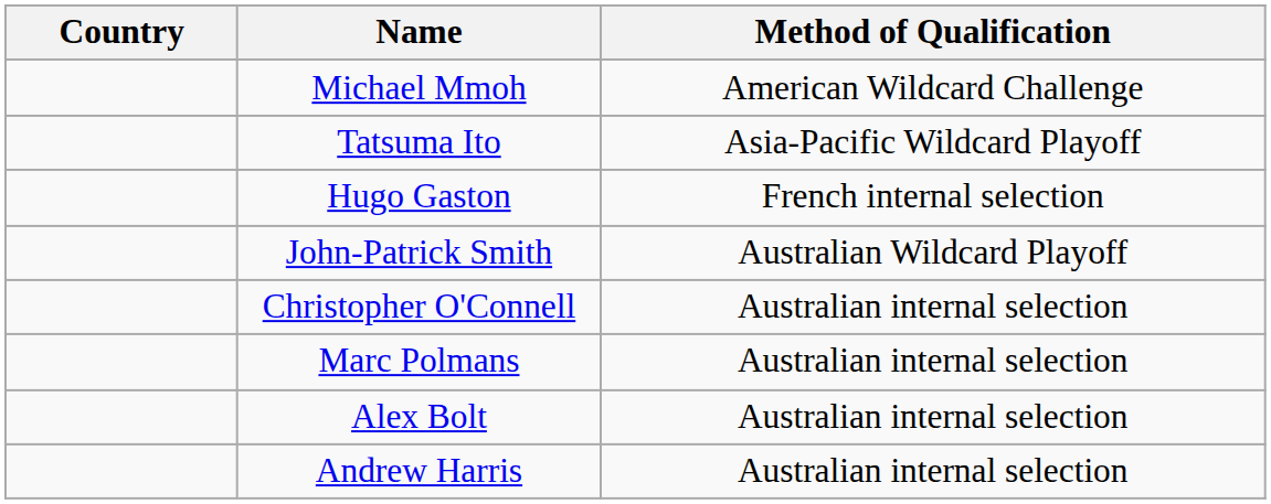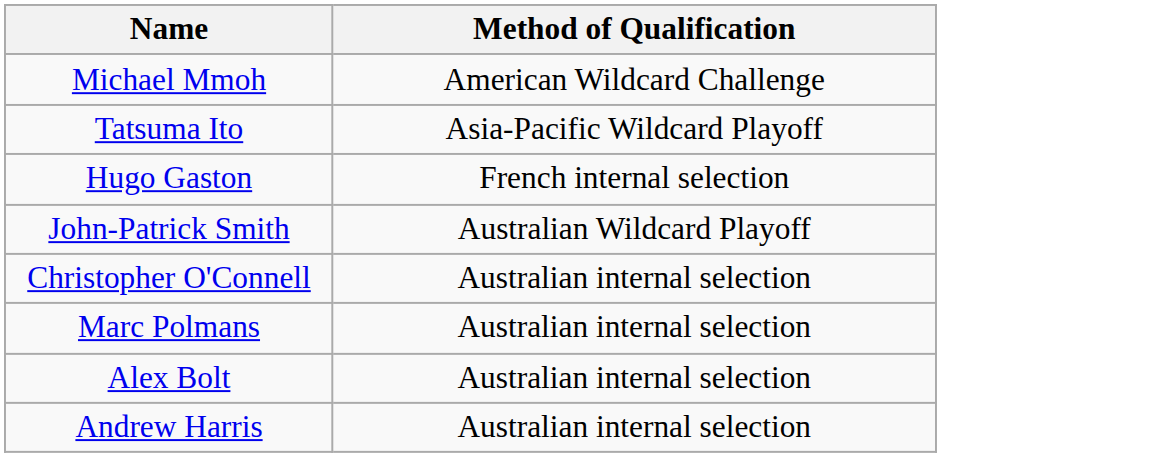- column: Country
